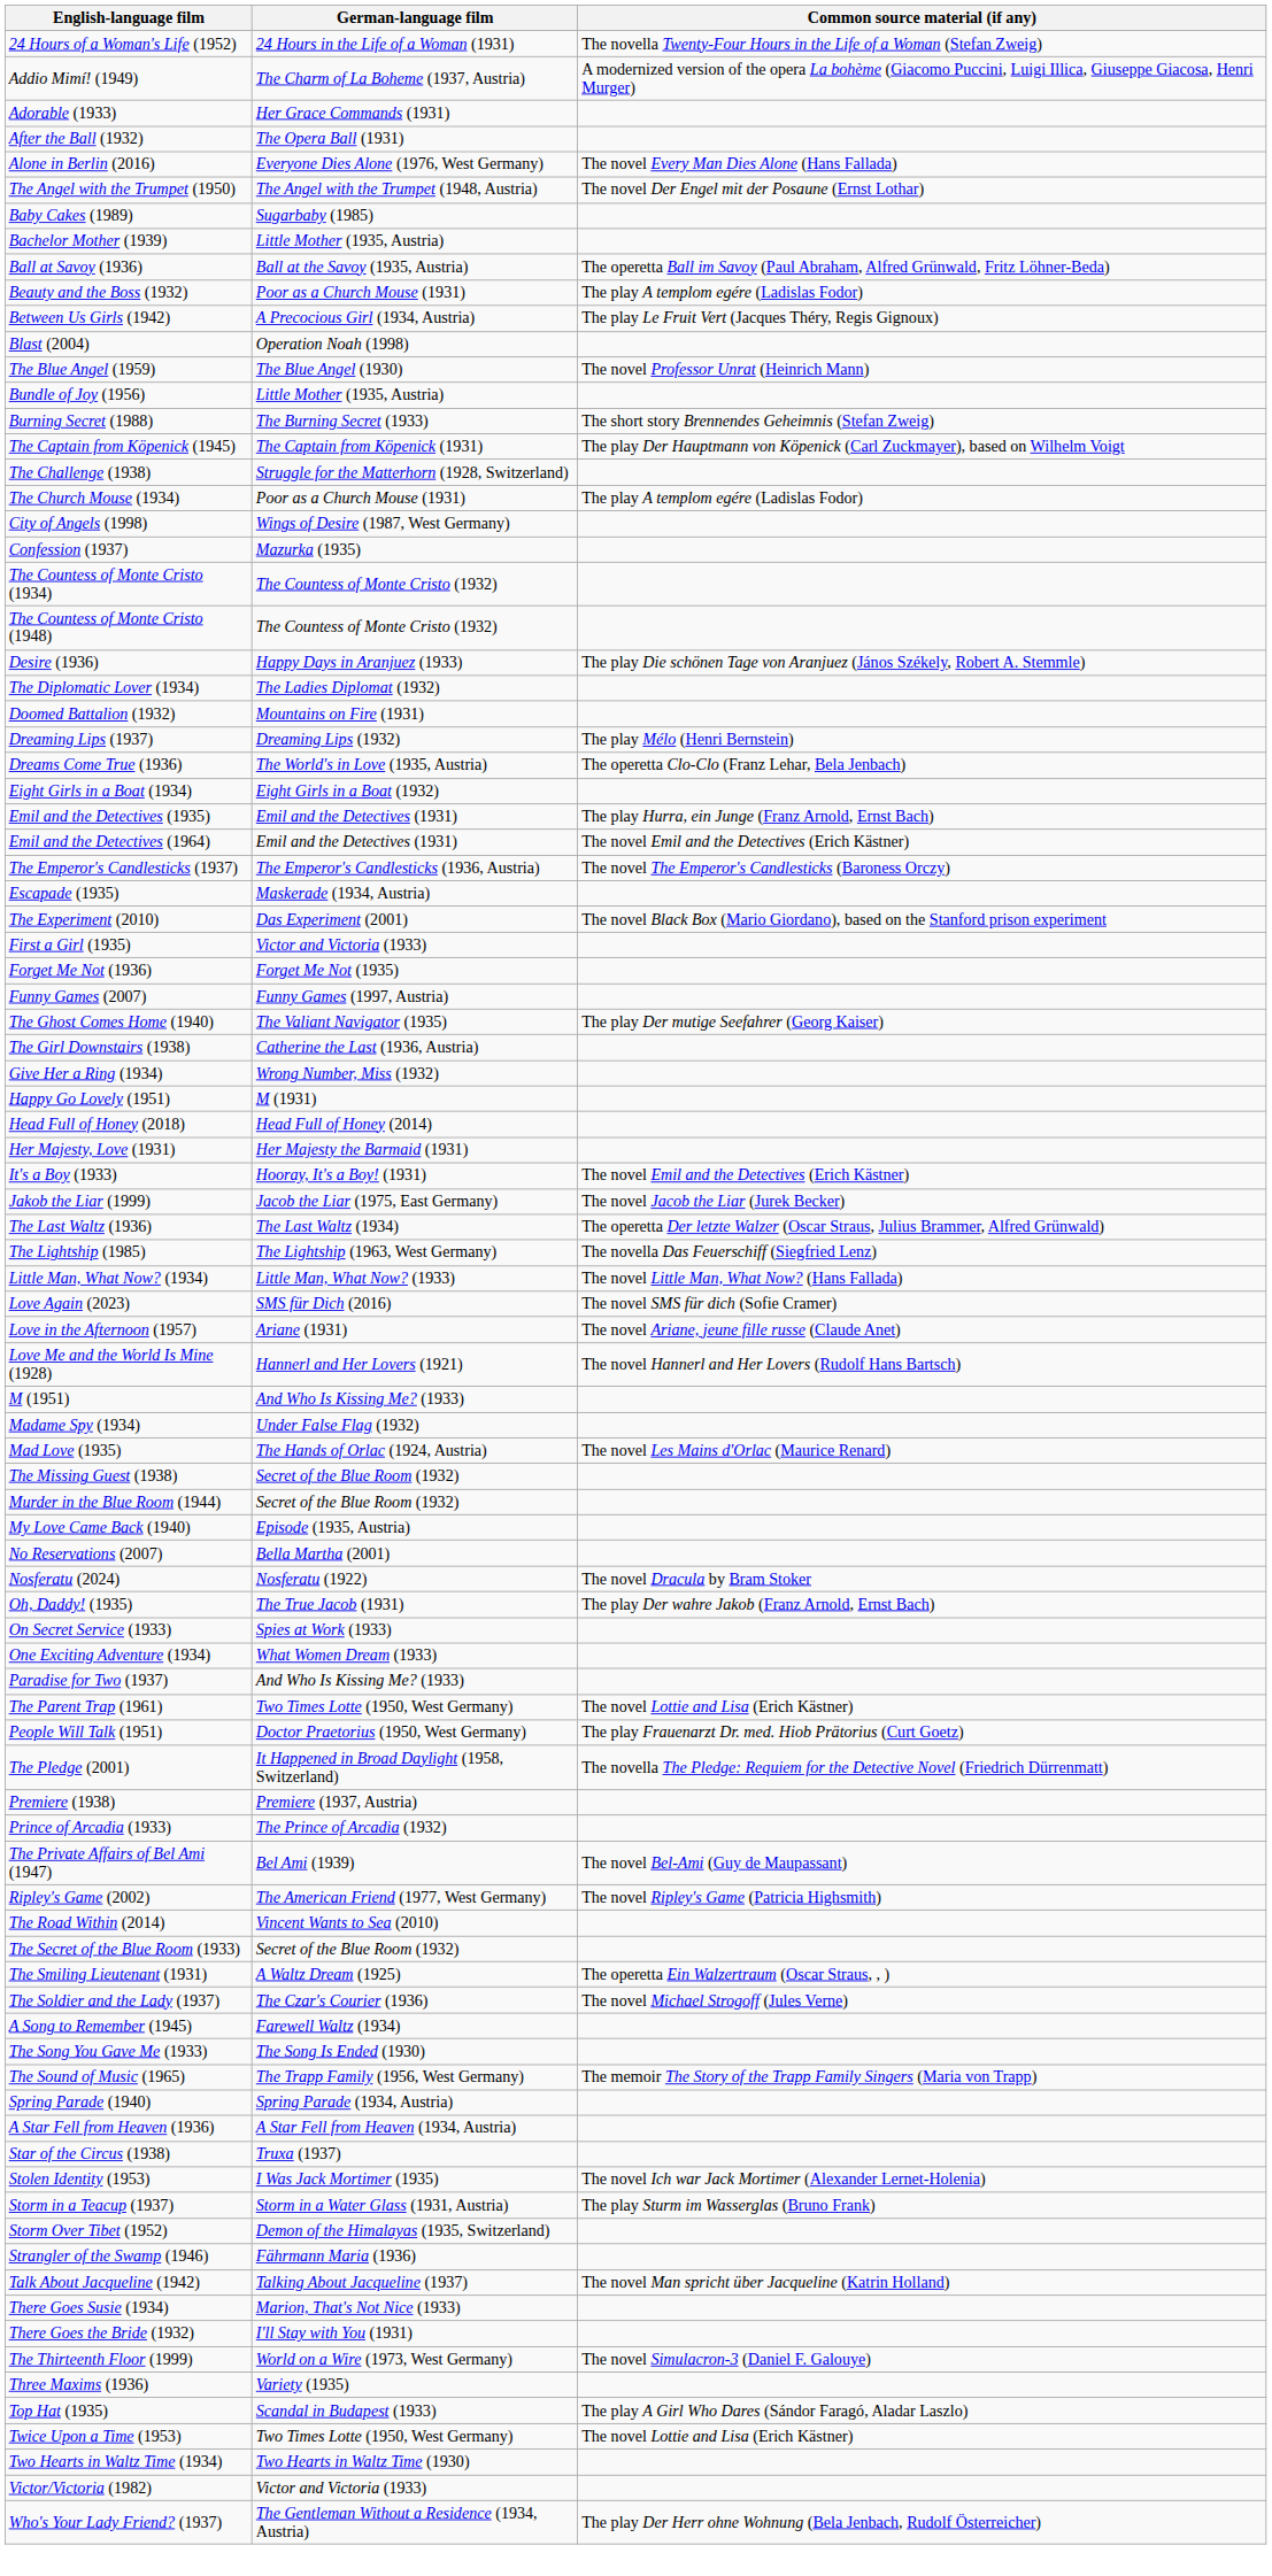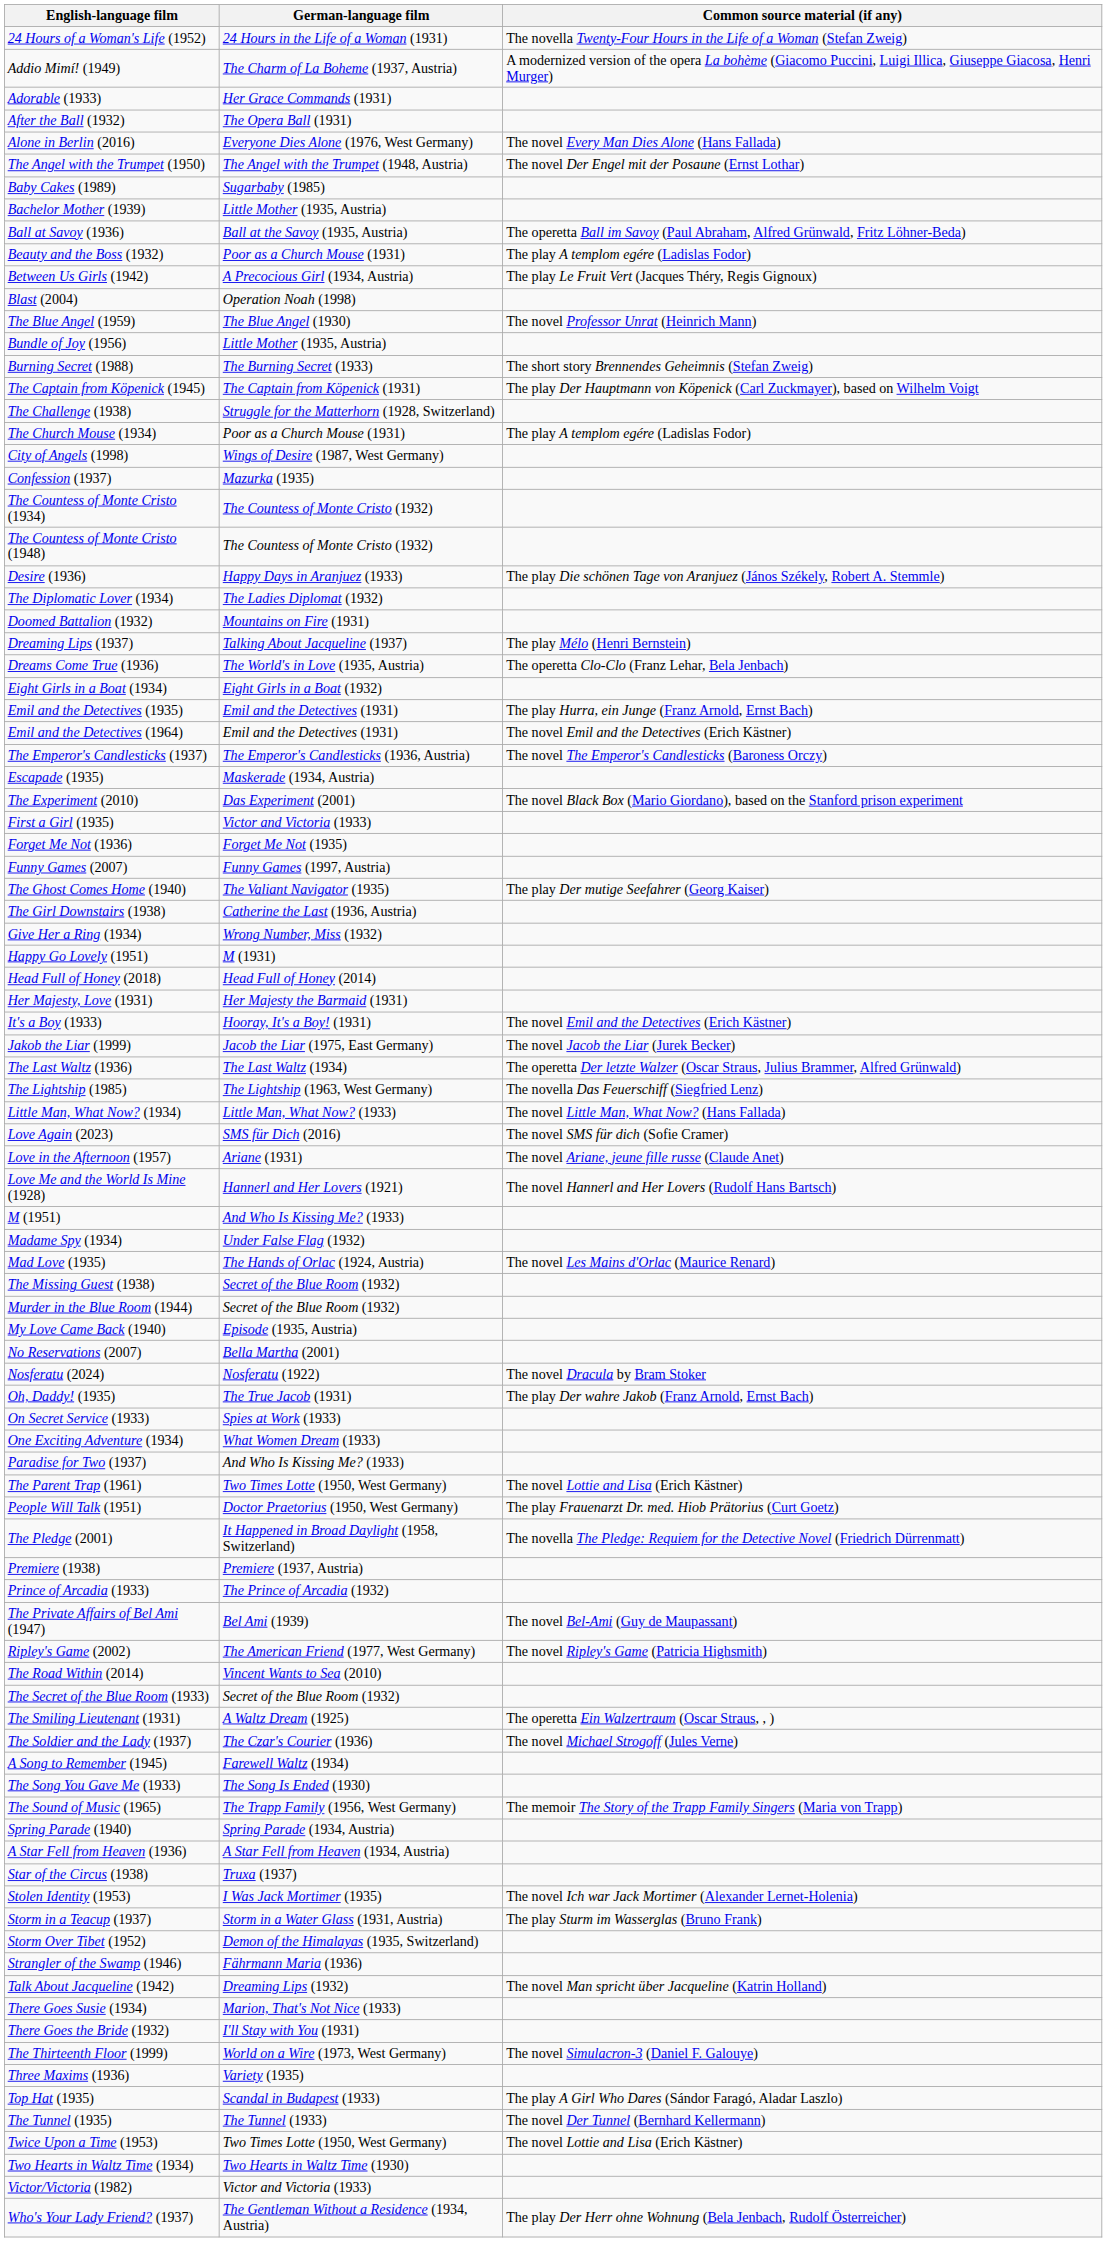Dreaming Lips (1937) | German-language film: Dreaming Lips (1932) -> Talking About Jacqueline (1937)
Talk About Jacqueline (1942) | German-language film: Talking About Jacqueline (1937) -> Dreaming Lips (1932)
+ row: The Tunnel (1935) | The Tunnel (1933) | The novel Der Tunnel (Bernhard Kellermann)
